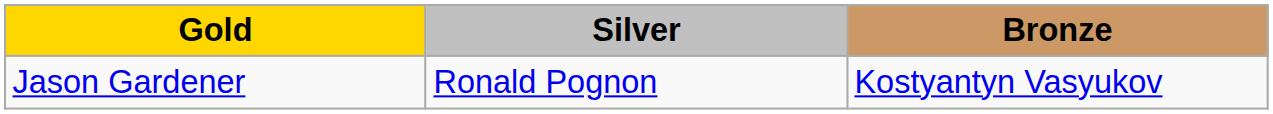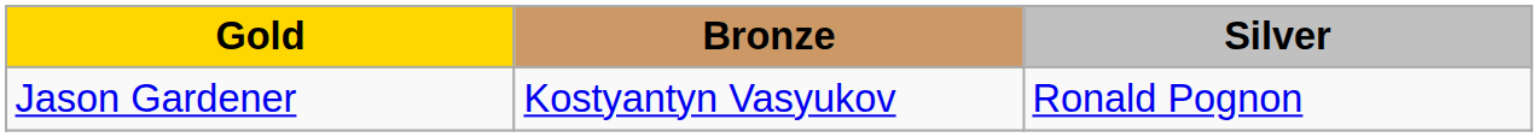columns swapped: Silver <-> Bronze
